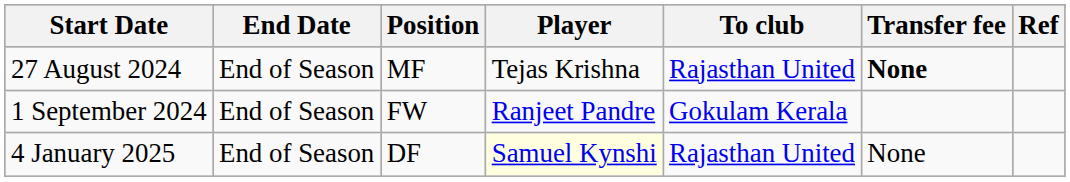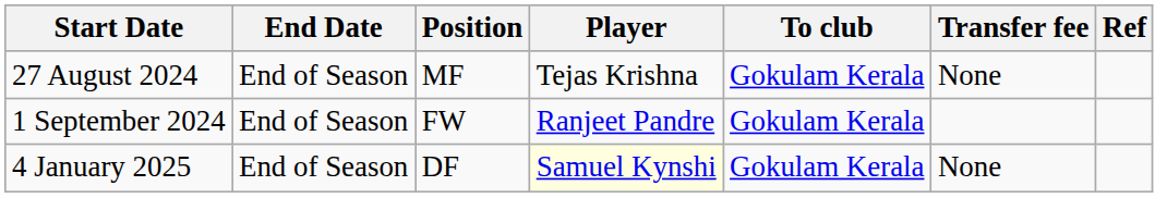27 August 2024 | To club: Rajasthan United -> Gokulam Kerala
27 August 2024 | Transfer fee: bold -> normal
4 January 2025 | To club: Rajasthan United -> Gokulam Kerala
